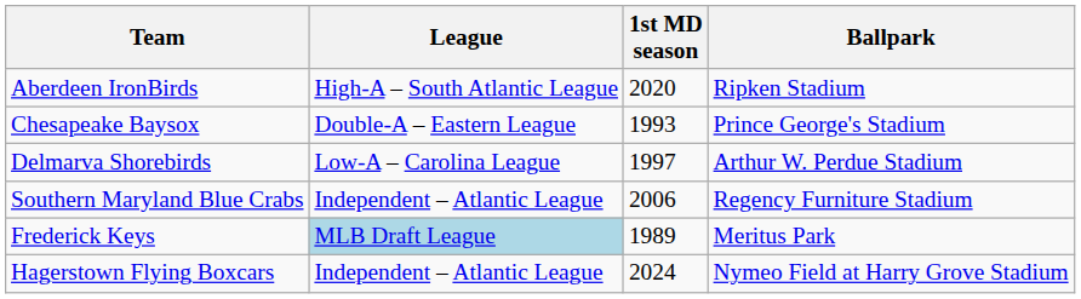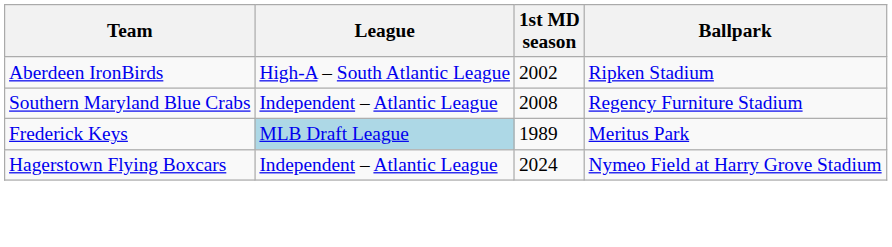Aberdeen IronBirds | 1st MD season: 2020 -> 2002
- row: Chesapeake Baysox | Double-A – Eastern League | 1993 | Prince George's Stadium
- row: Delmarva Shorebirds | Low-A – Carolina League | 1997 | Arthur W. Perdue Stadium
Southern Maryland Blue Crabs | 1st MD season: 2006 -> 2008
